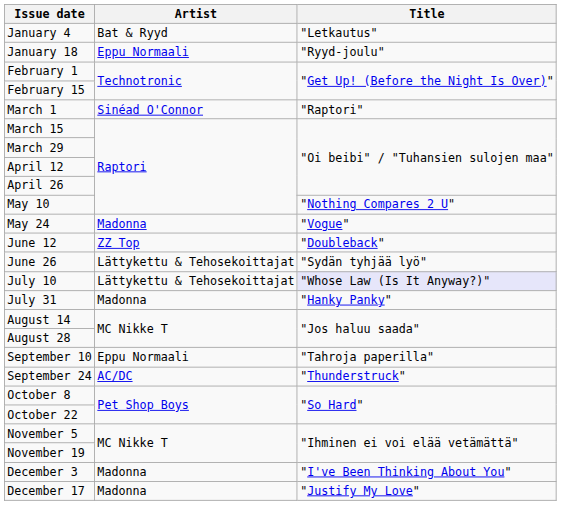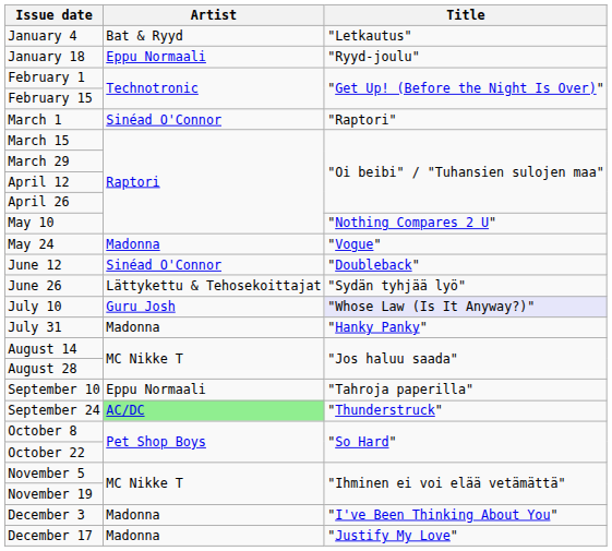June 12 | Artist: ZZ Top -> Sinéad O'Connor
July 10 | Artist: Lättykettu & Tehosekoittajat -> Guru Josh
September 24 | Artist: no background -> lightgreen background
